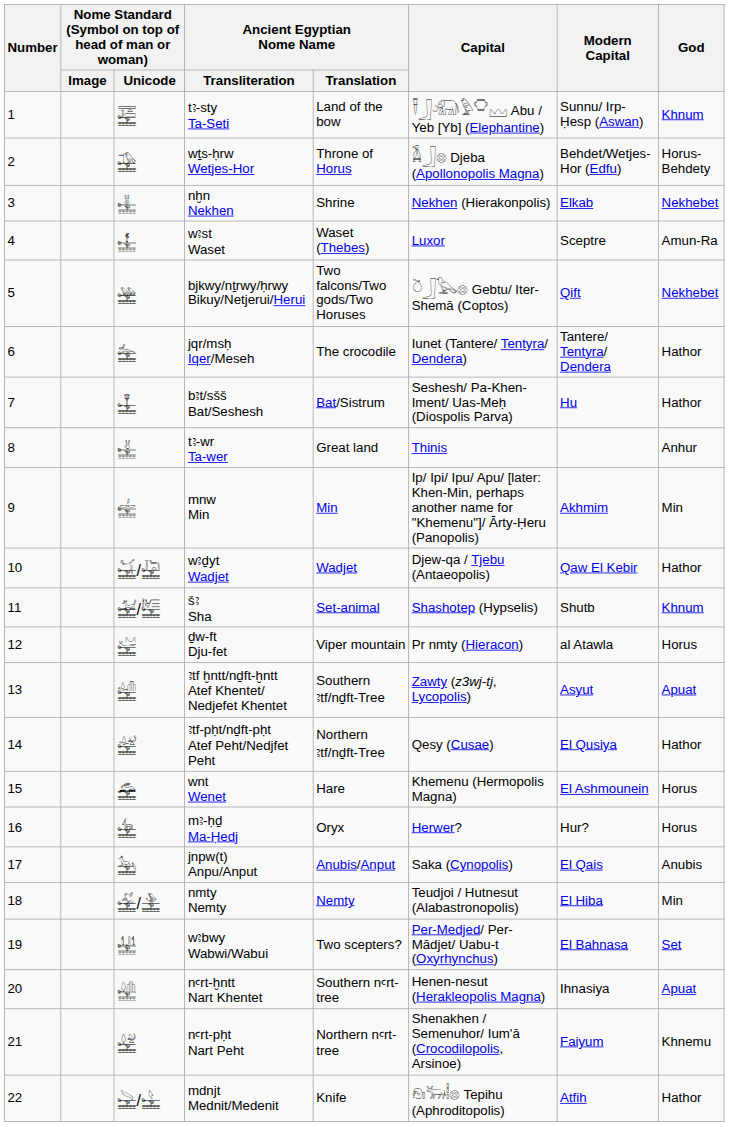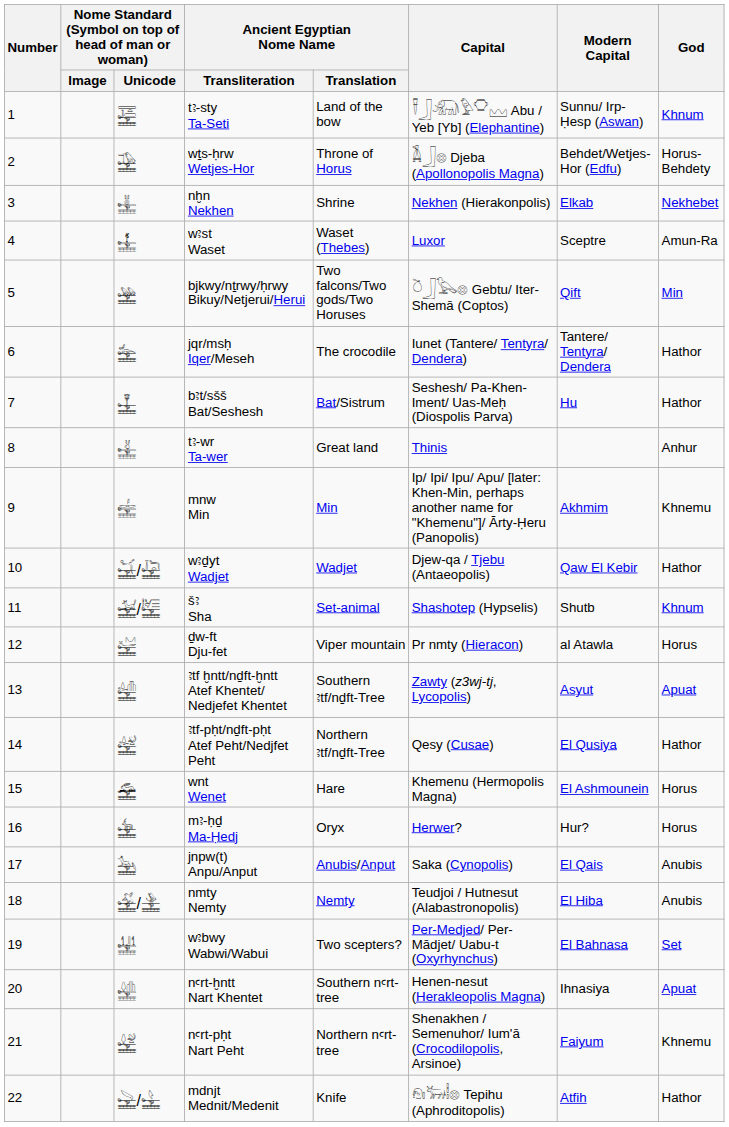bjkwy/nṯrwy/ḥrwy Bikuy/Netjerui/Herui | God: Nekhebet -> Min
mnw Min | God: Min -> Khnemu
nmty Nemty | God: Min -> Anubis
